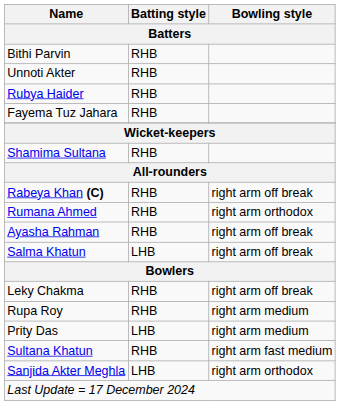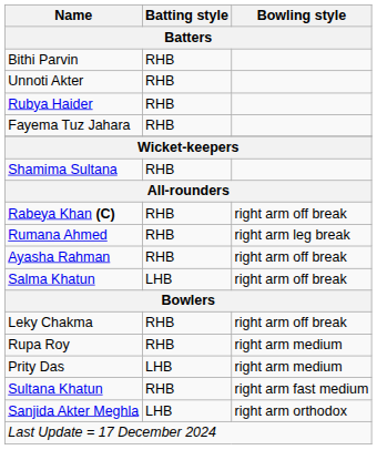Rumana Ahmed | Bowling style: right arm orthodox -> right arm leg break
